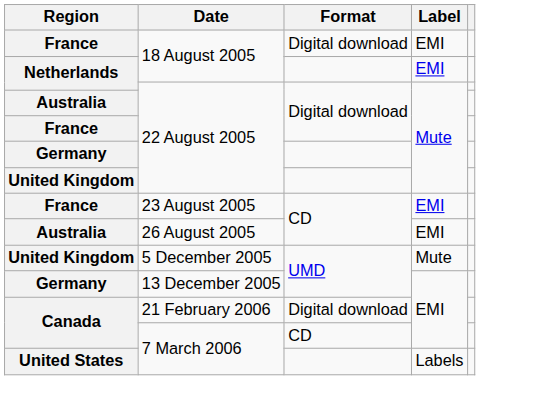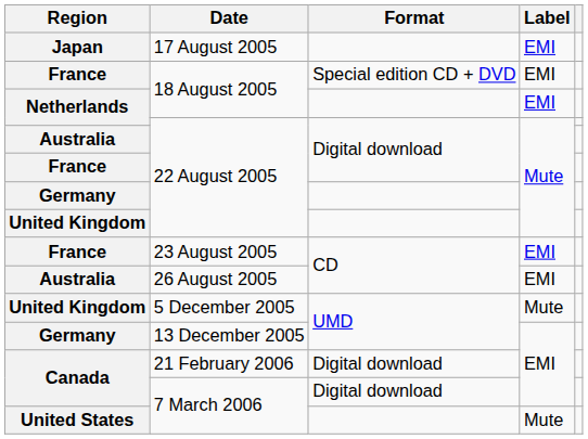+ row: Japan | 17 August 2005 | EMI
France / 18 August 2005 | Format: Digital download -> Special edition CD + DVD
Canada / 7 March 2006 | Format: CD -> Digital download
United States / 7 March 2006 | Label: Labels -> Mute
